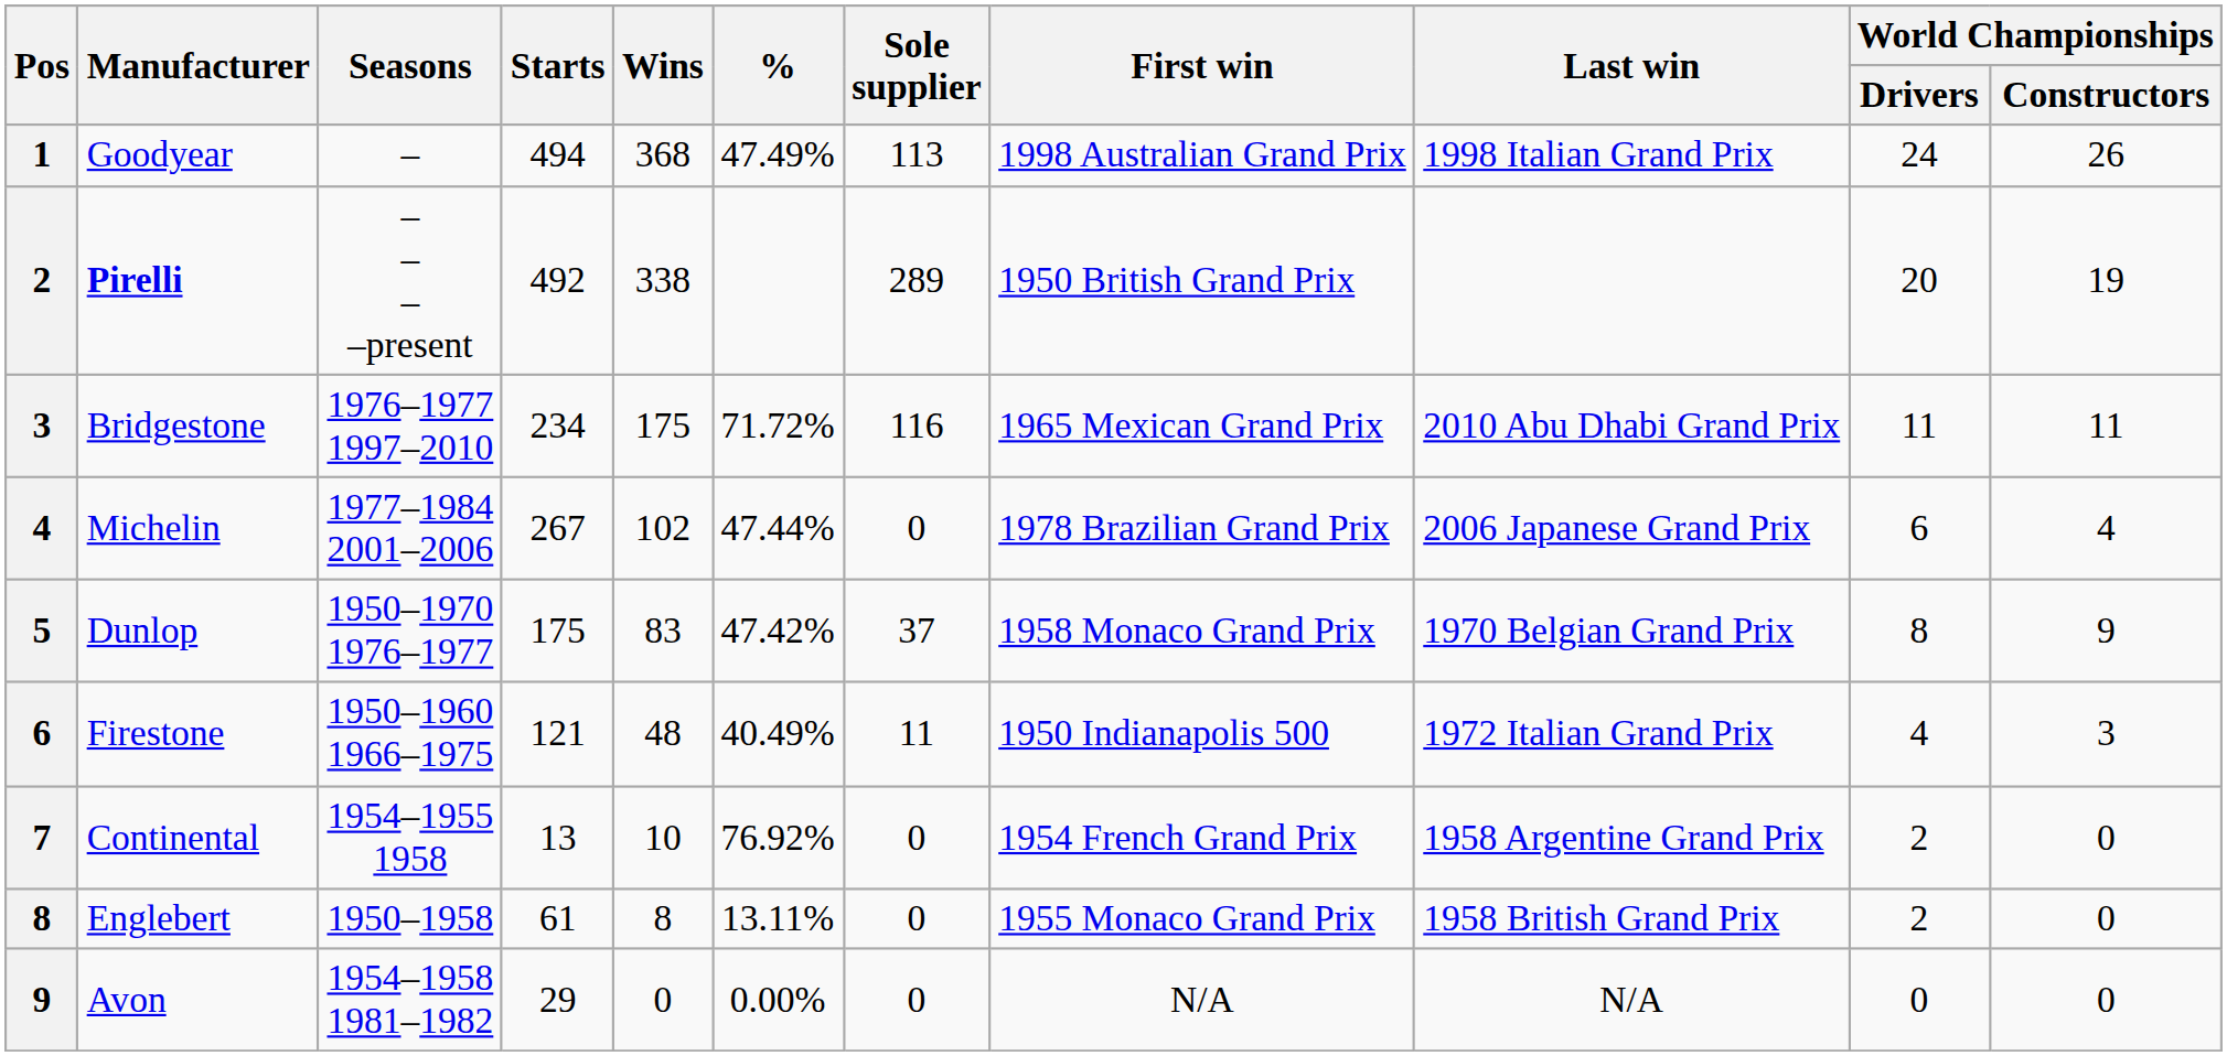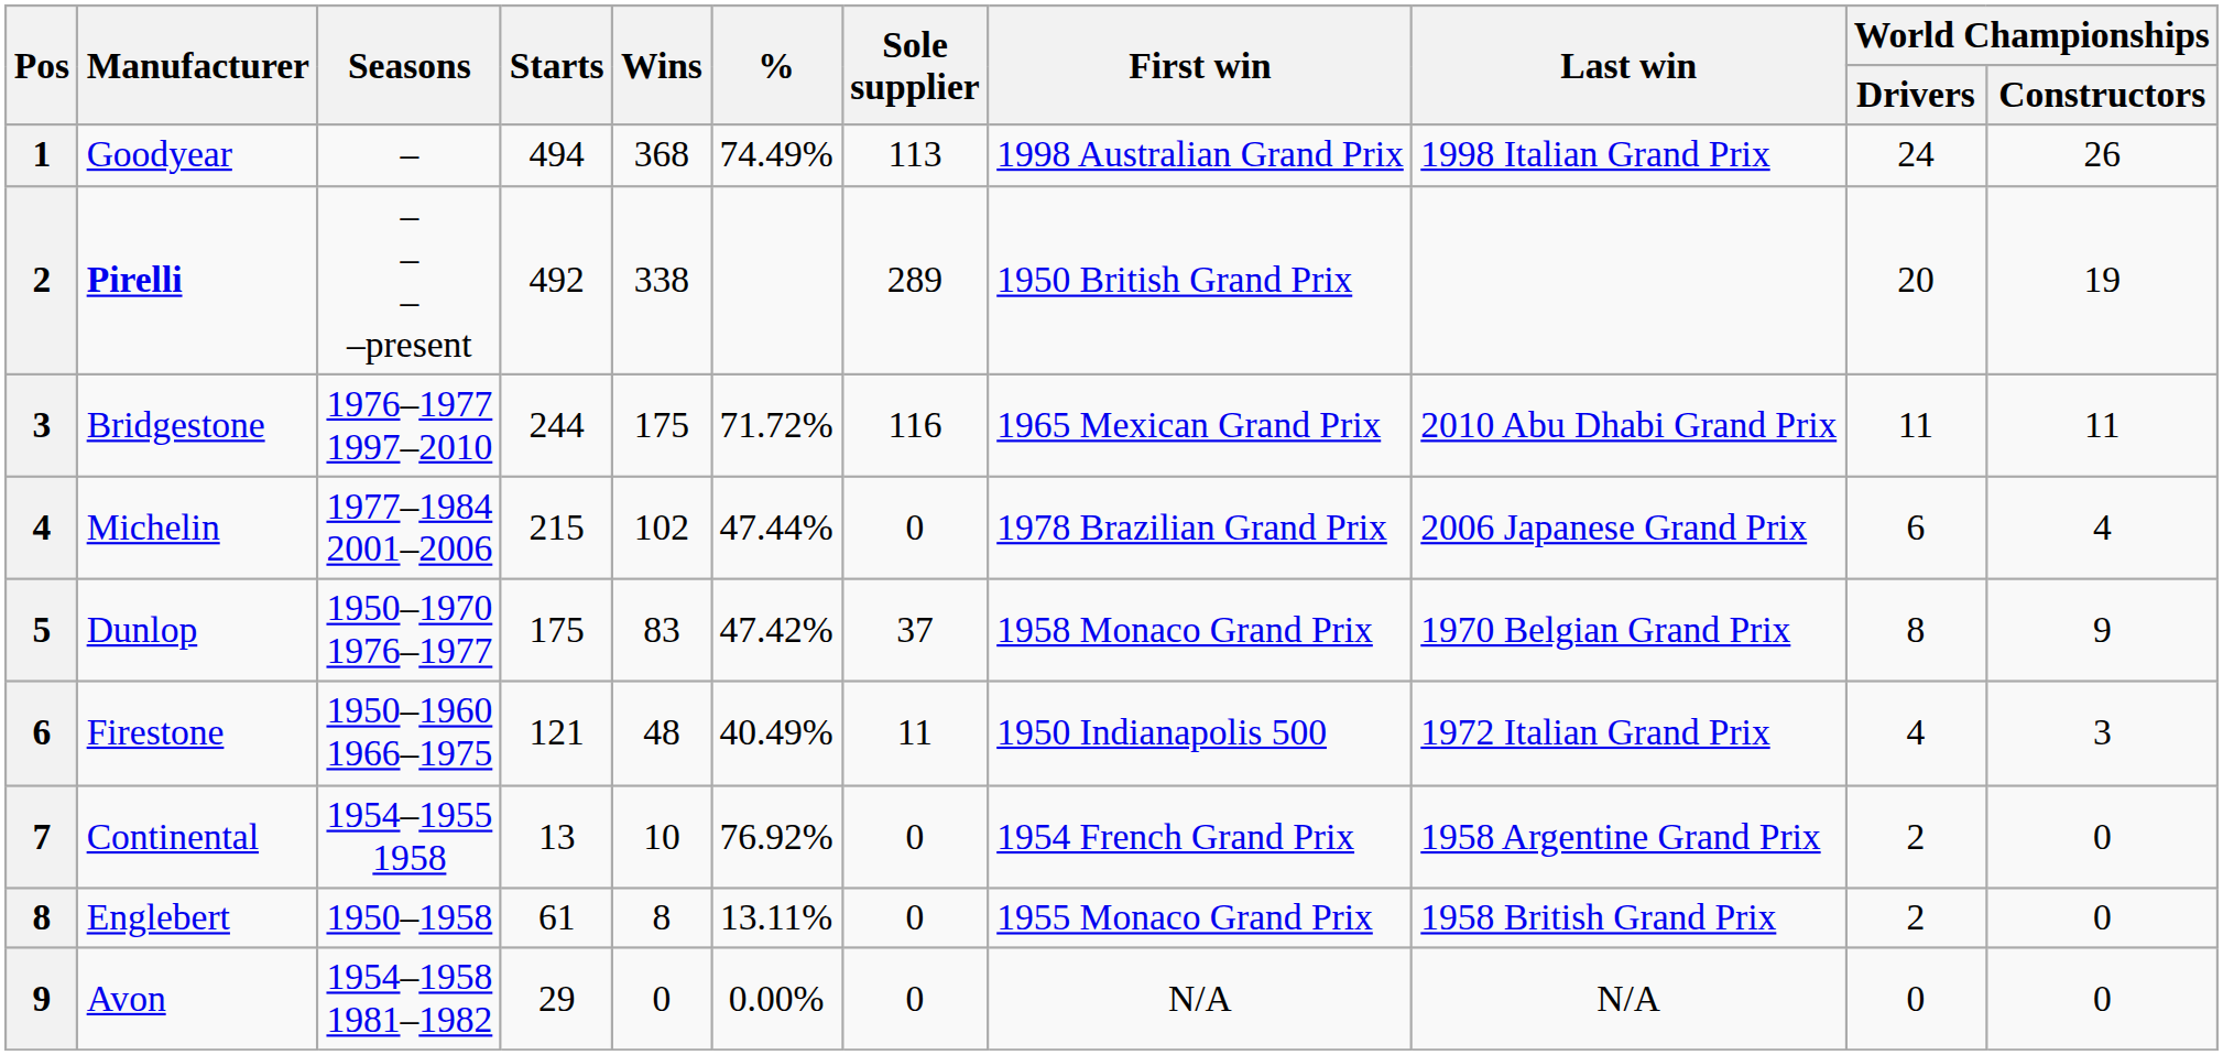Goodyear | %: 47.49% -> 74.49%
Bridgestone | Starts: 234 -> 244
Michelin | Starts: 267 -> 215
